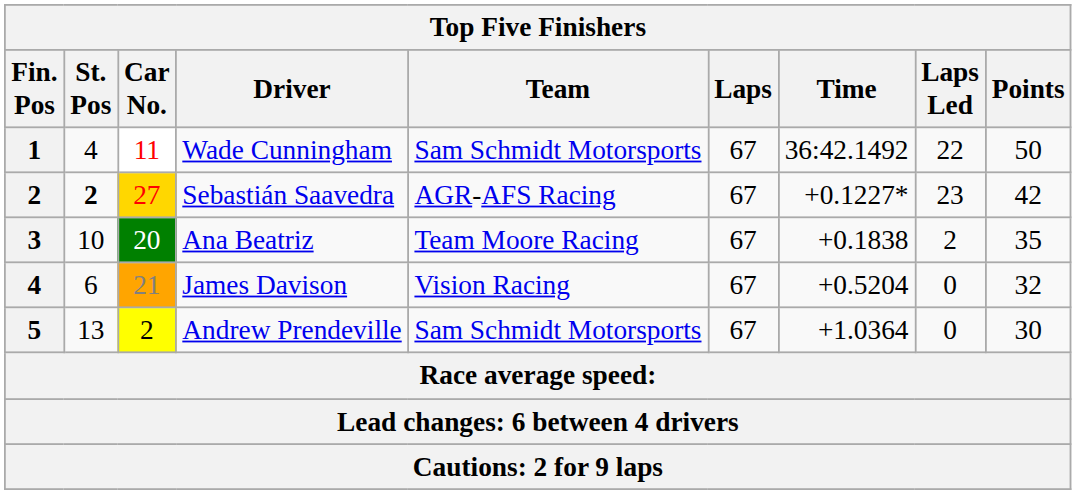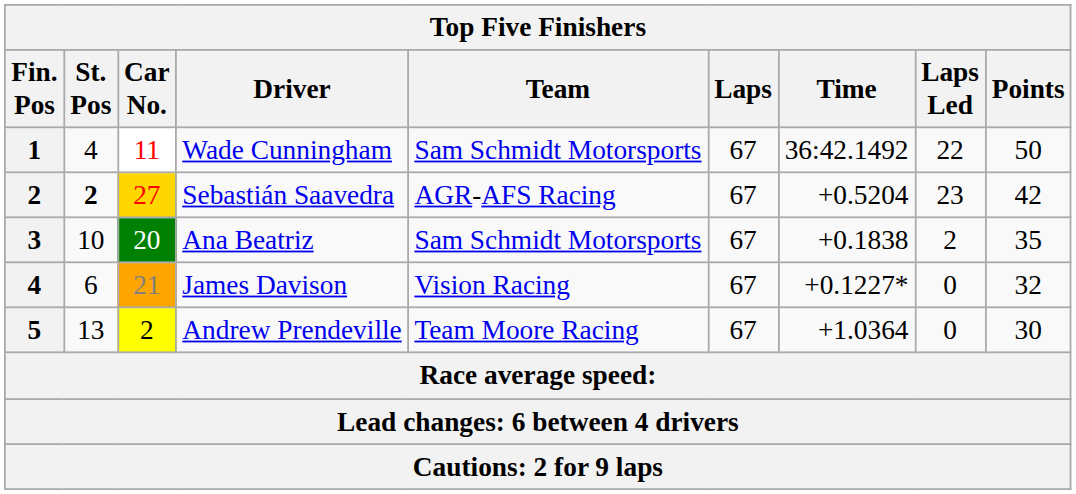Sebastián Saavedra | Time: +0.1227* -> +0.5204
Ana Beatriz | Team: Team Moore Racing -> Sam Schmidt Motorsports
James Davison | Time: +0.5204 -> +0.1227*
Andrew Prendeville | Team: Sam Schmidt Motorsports -> Team Moore Racing
